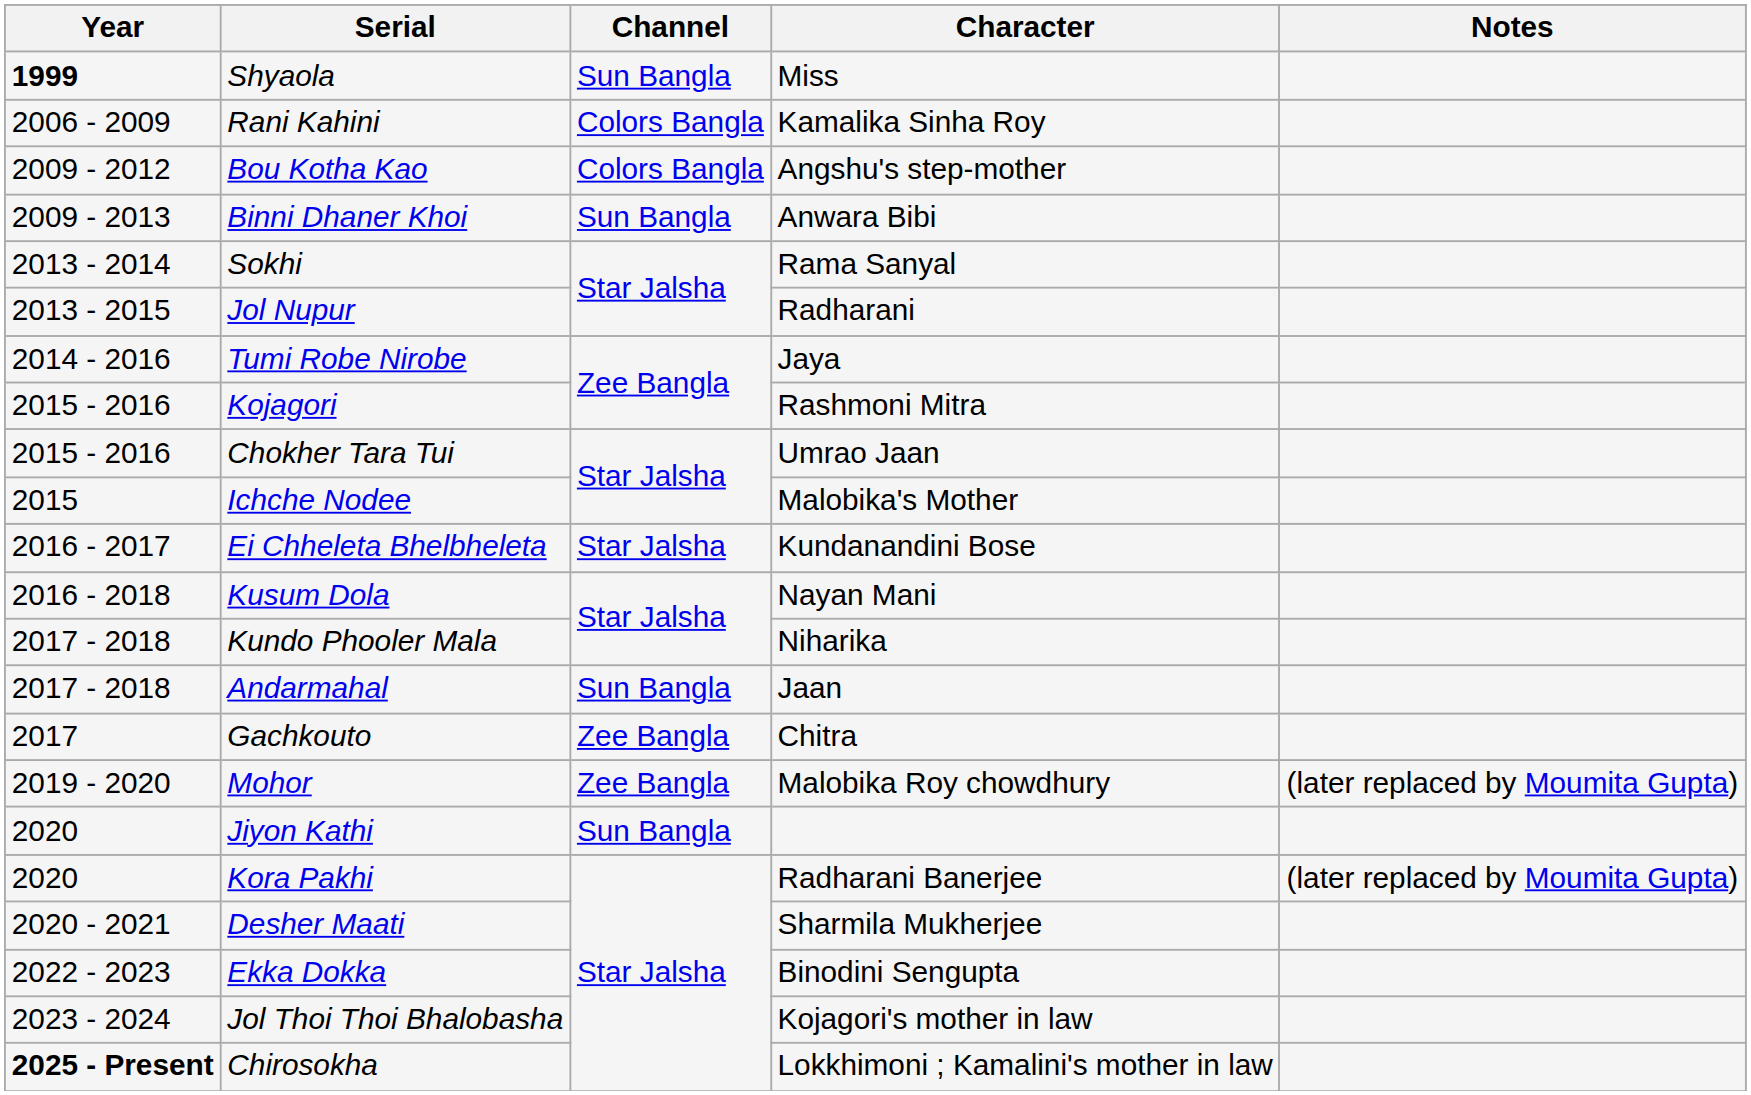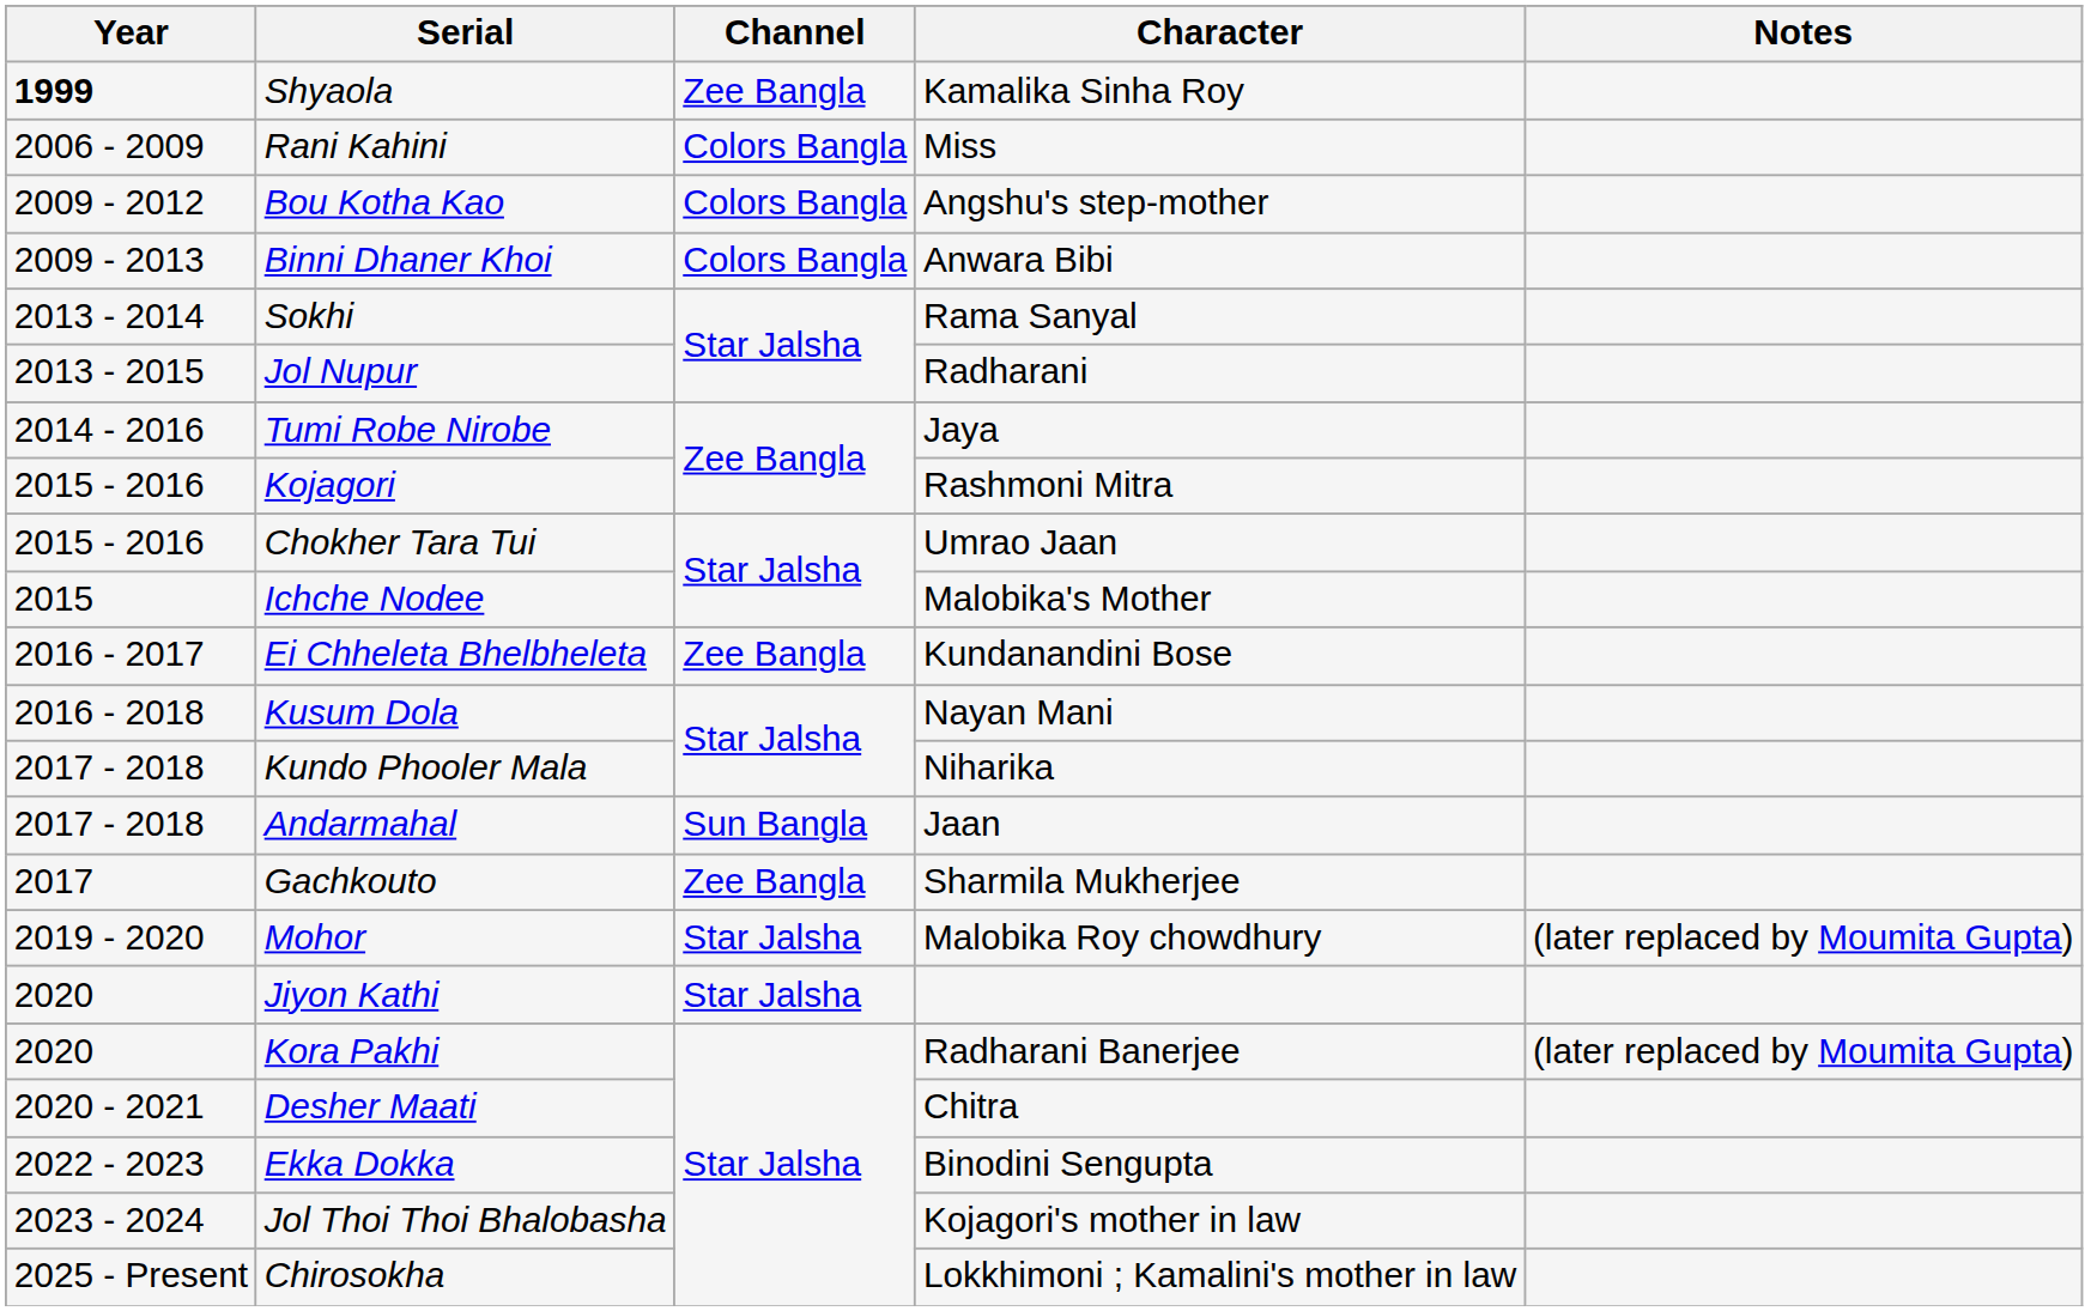Shyaola | Channel: Sun Bangla -> Zee Bangla
Shyaola | Character: Miss -> Kamalika Sinha Roy
Rani Kahini | Character: Kamalika Sinha Roy -> Miss
Binni Dhaner Khoi | Channel: Sun Bangla -> Colors Bangla
Ei Chheleta Bhelbheleta | Channel: Star Jalsha -> Zee Bangla
Gachkouto | Character: Chitra -> Sharmila Mukherjee
Mohor | Channel: Zee Bangla -> Star Jalsha
Jiyon Kathi | Channel: Sun Bangla -> Star Jalsha
Desher Maati | Character: Sharmila Mukherjee -> Chitra
Chirosokha | Year: bold -> normal
